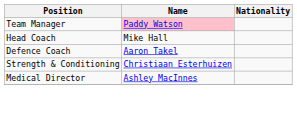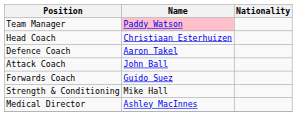Head Coach | Name: Mike Hall -> Christiaan Esterhuizen
+ row: Attack Coach | John Ball
+ row: Forwards Coach | Guido Suez
Strength & Conditioning | Name: Christiaan Esterhuizen -> Mike Hall
